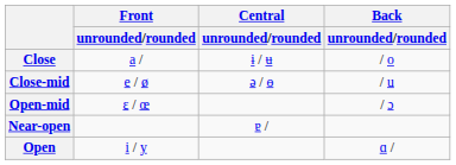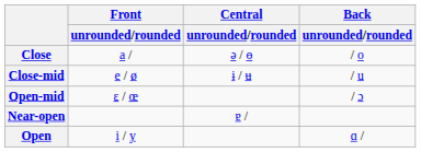Close | Central / unrounded/rounded: ɨ / ʉ -> ə / ɵ
Close-mid | Central / unrounded/rounded: ə / ɵ -> ɨ / ʉ
